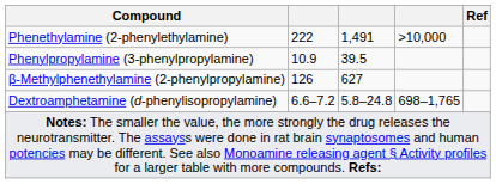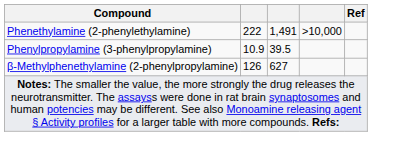- row: Dextroamphetamine (d-phenylisopropylamine) | 6.6–7.2 | 5.8–24.8 | 698–1,765
